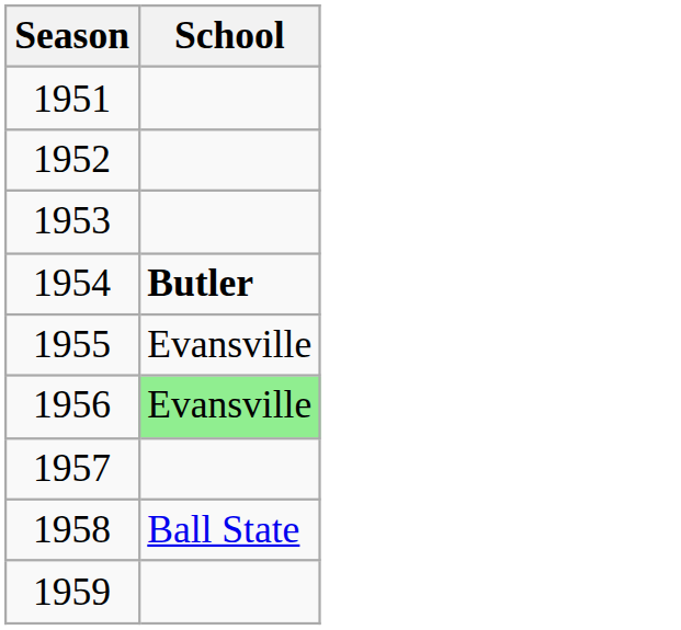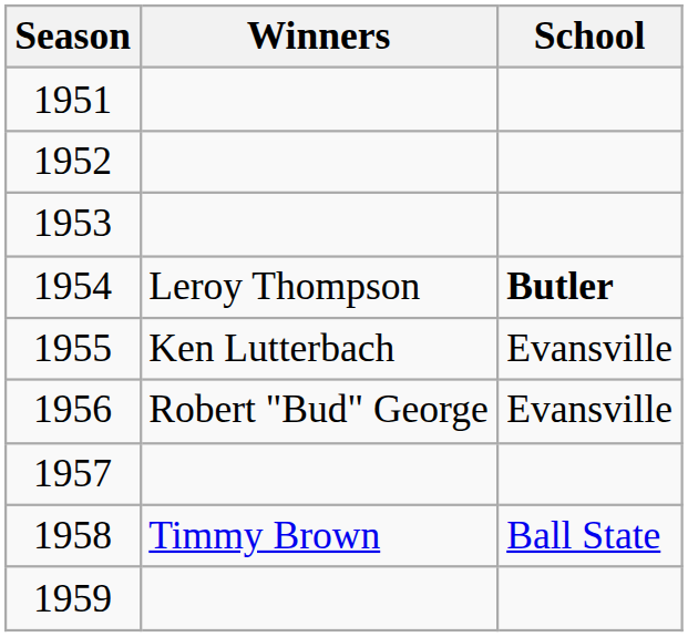+ column: Winners | Leroy Thompson | Ken Lutterbach | Robert "Bud" George | Timmy Brown
1956 | School: lightgreen background -> no background
